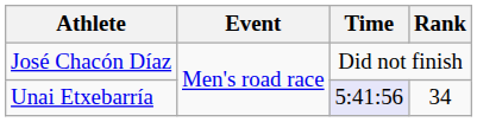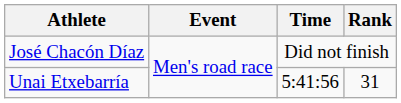Unai Etxebarría | Time: lavender background -> no background
Unai Etxebarría | Rank: 34 -> 31
